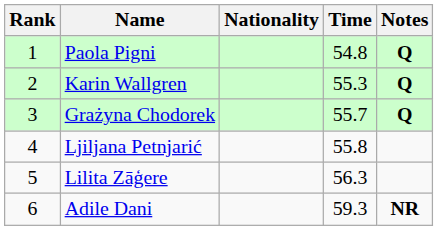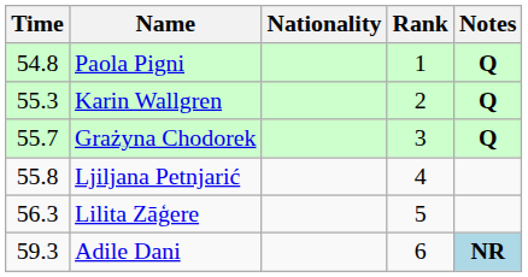columns swapped: Rank <-> Time
Adile Dani | Notes: no background -> lightblue background
